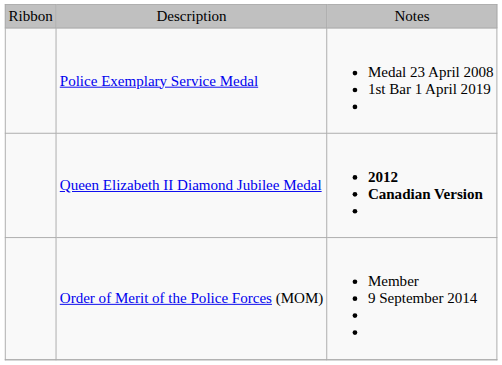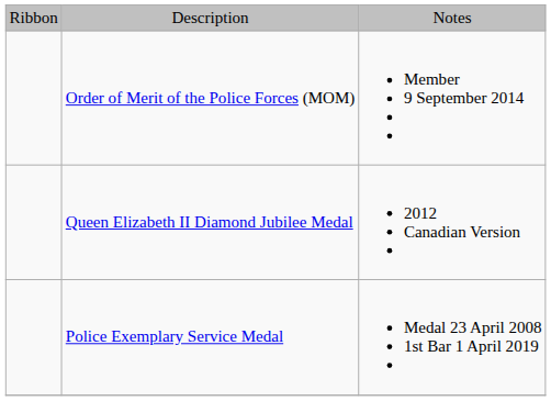rows swapped: Order of Merit of the Police Forces (MOM) <-> Police Exemplary Service Medal
Queen Elizabeth II Diamond Jubilee Medal | column 3: bold -> normal
